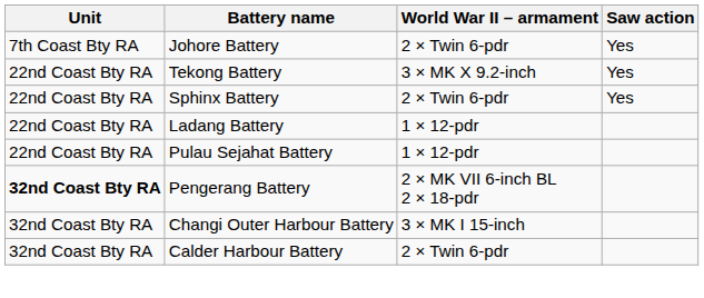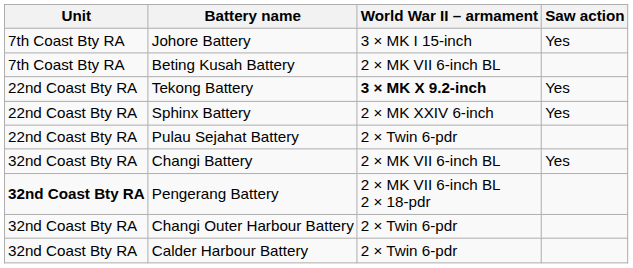Johore Battery | World War II – armament: 2 × Twin 6-pdr -> 3 × MK I 15-inch
+ row: 7th Coast Bty RA | Beting Kusah Battery | 2 × MK VII 6-inch BL
Tekong Battery | World War II – armament: normal -> bold
Sphinx Battery | World War II – armament: 2 × Twin 6-pdr -> 2 × MK XXIV 6-inch
- row: 22nd Coast Bty RA | Ladang Battery | 1 × 12-pdr
Pulau Sejahat Battery | World War II – armament: 1 × 12-pdr -> 2 × Twin 6-pdr
+ row: 32nd Coast Bty RA | Changi Battery | 2 × MK VII 6-inch BL | Yes
Changi Outer Harbour Battery | World War II – armament: 3 × MK I 15-inch -> 2 × Twin 6-pdr
